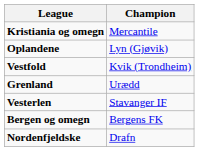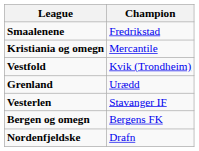+ row: Smaalenene | Fredrikstad
- row: Oplandene | Lyn (Gjøvik)
